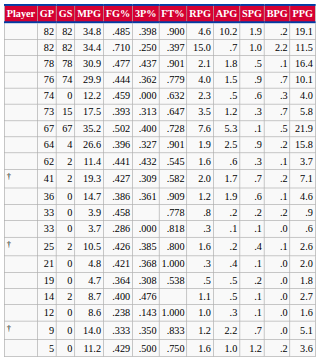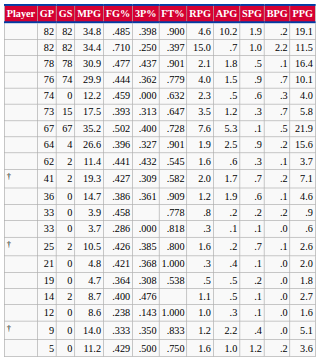26.6 | PPG: 15.8 -> 15.6
10.5 | SPG: .4 -> .7
14.0 | SPG: .7 -> .4
